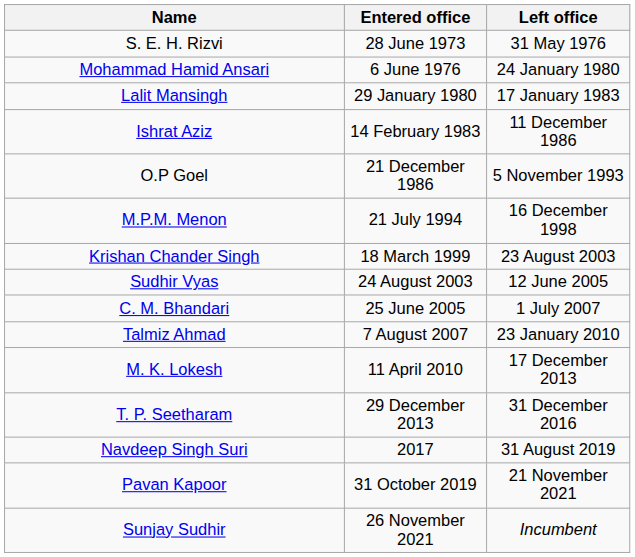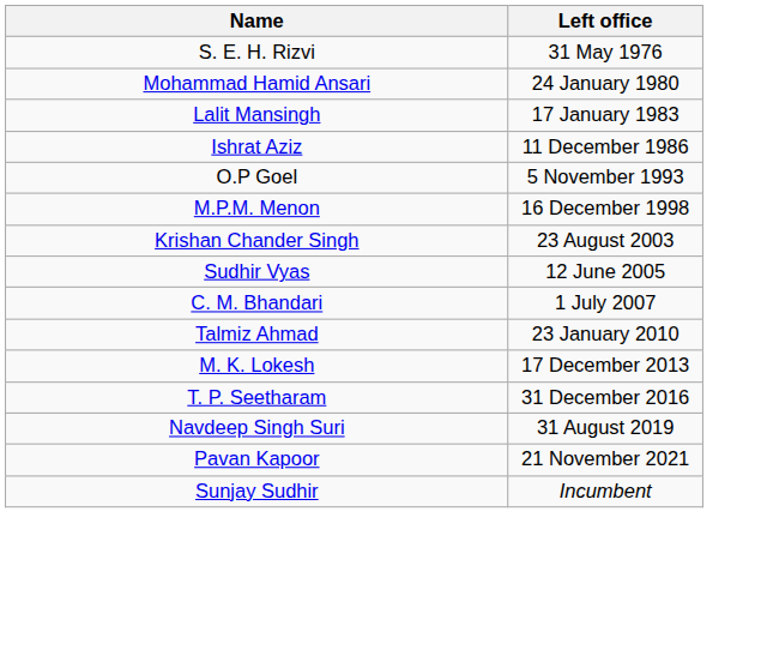- column: Entered office | 28 June 1973 | 6 June 1976 | 29 January 1980 | 14 February 1983 | 21 December 1986 | 21 July 1994 | 18 March 1999 | 24 August 2003 | 25 June 2005 | 7 August 2007 | 11 April 2010 | 29 December 2013 | 2017 | 31 October 2019 | 26 November 2021
